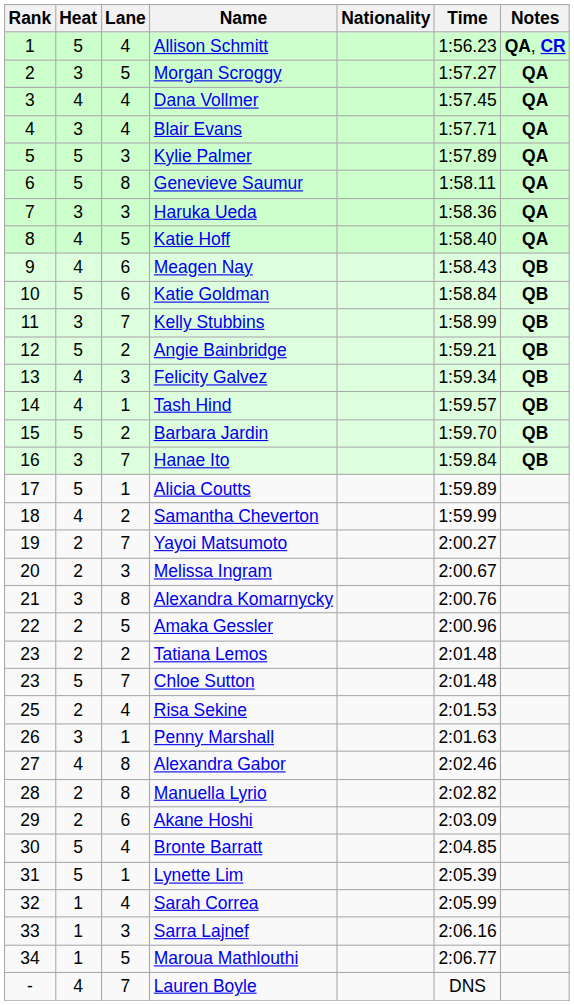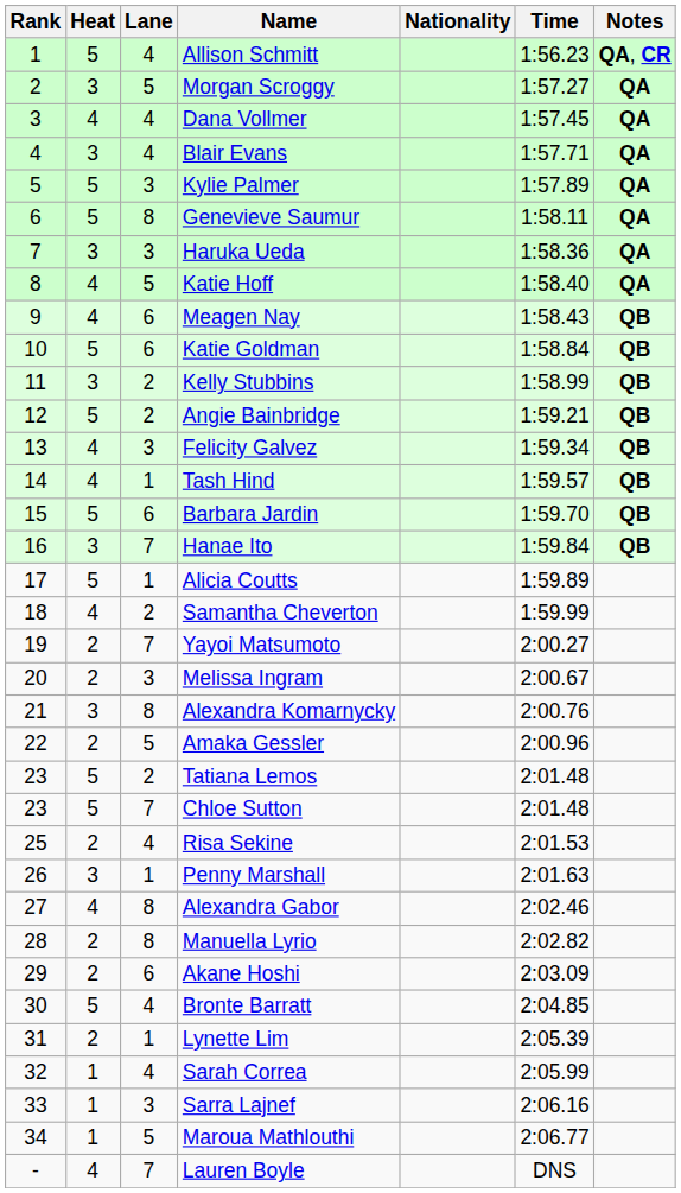Kelly Stubbins | Lane: 7 -> 2
Barbara Jardin | Lane: 2 -> 6
Tatiana Lemos | Heat: 2 -> 5
Lynette Lim | Heat: 5 -> 2
